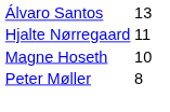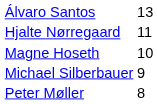+ row: Michael Silberbauer | 9
